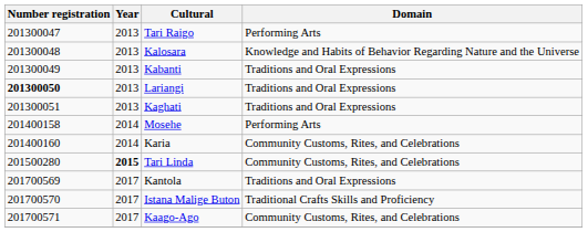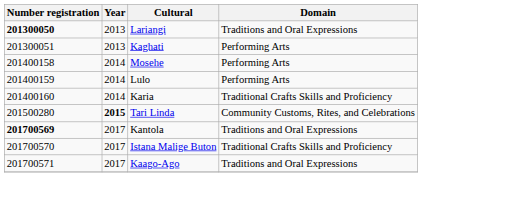- row: 201300047 | 2013 | Tari Raigo | Performing Arts
- row: 201300048 | 2013 | Kalosara | Knowledge and Habits of Behavior Regarding Nature and the Universe
- row: 201300049 | 2013 | Kabanti | Traditions and Oral Expressions
Kaghati | Domain: Traditions and Oral Expressions -> Performing Arts
+ row: 201400159 | 2014 | Lulo | Performing Arts
Karia | Domain: Community Customs, Rites, and Celebrations -> Traditional Crafts Skills and Proficiency
Kantola | Number registration: normal -> bold
Kaago-Ago | Domain: Community Customs, Rites, and Celebrations -> Traditions and Oral Expressions
